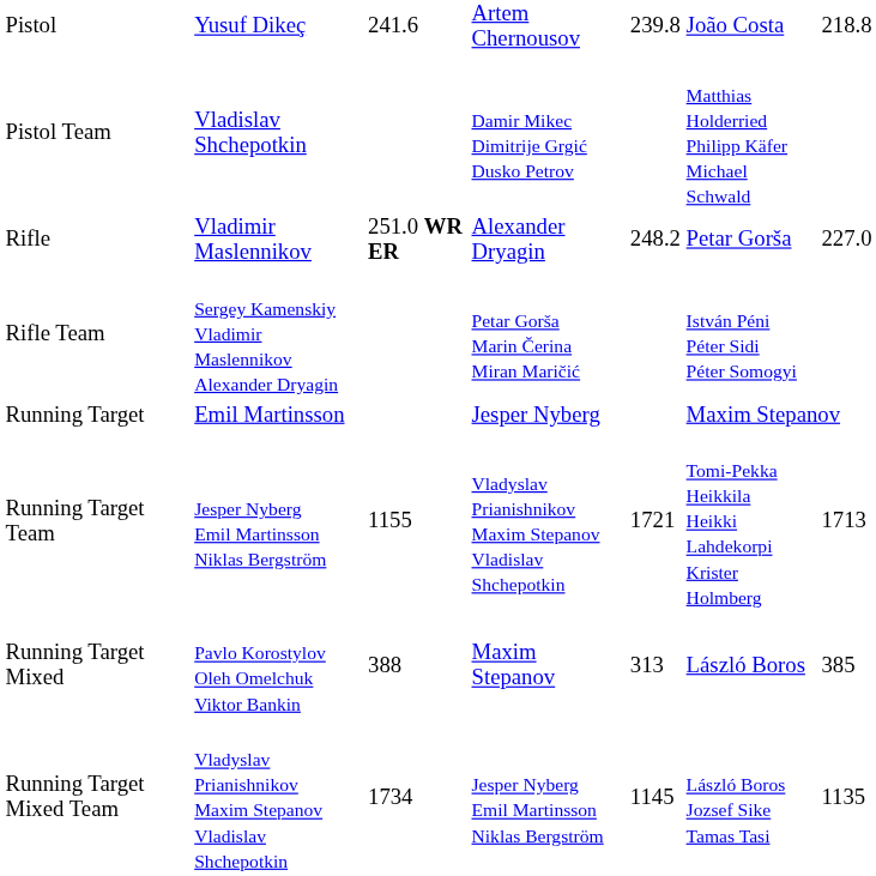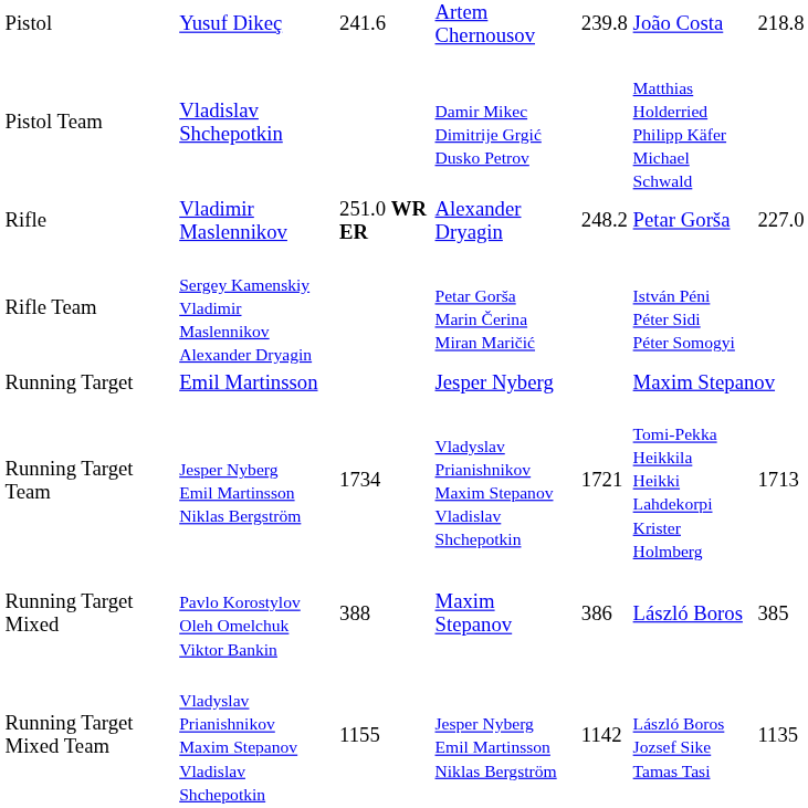Running Target Team | column 3: 1155 -> 1734
Running Target Mixed | column 5: 313 -> 386
Running Target Mixed Team | column 3: 1734 -> 1155
Running Target Mixed Team | column 5: 1145 -> 1142
